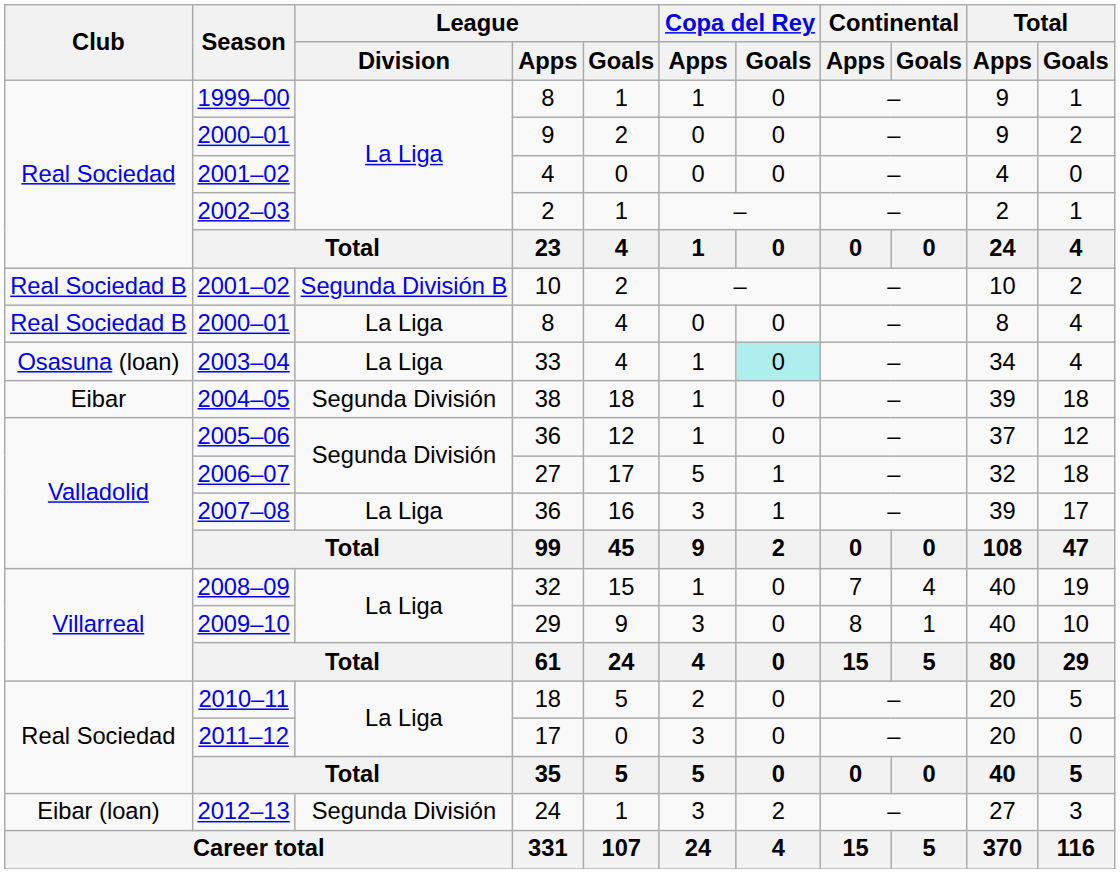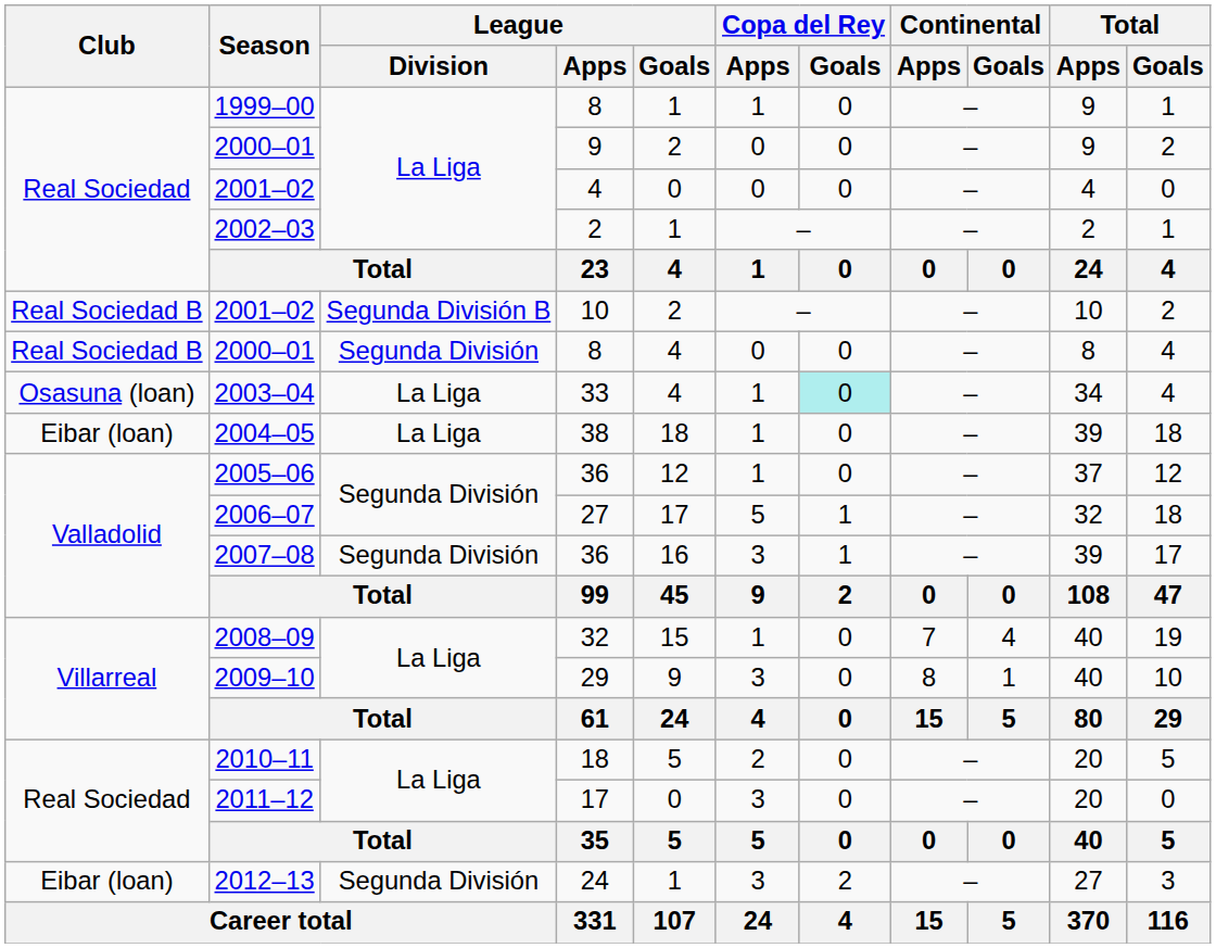2000–01 / 8 | League / Division: La Liga -> Segunda División
2004–05 | Club: Eibar -> Eibar (loan)
2004–05 | League / Division: Segunda División -> La Liga
2007–08 | League / Division: La Liga -> Segunda División
